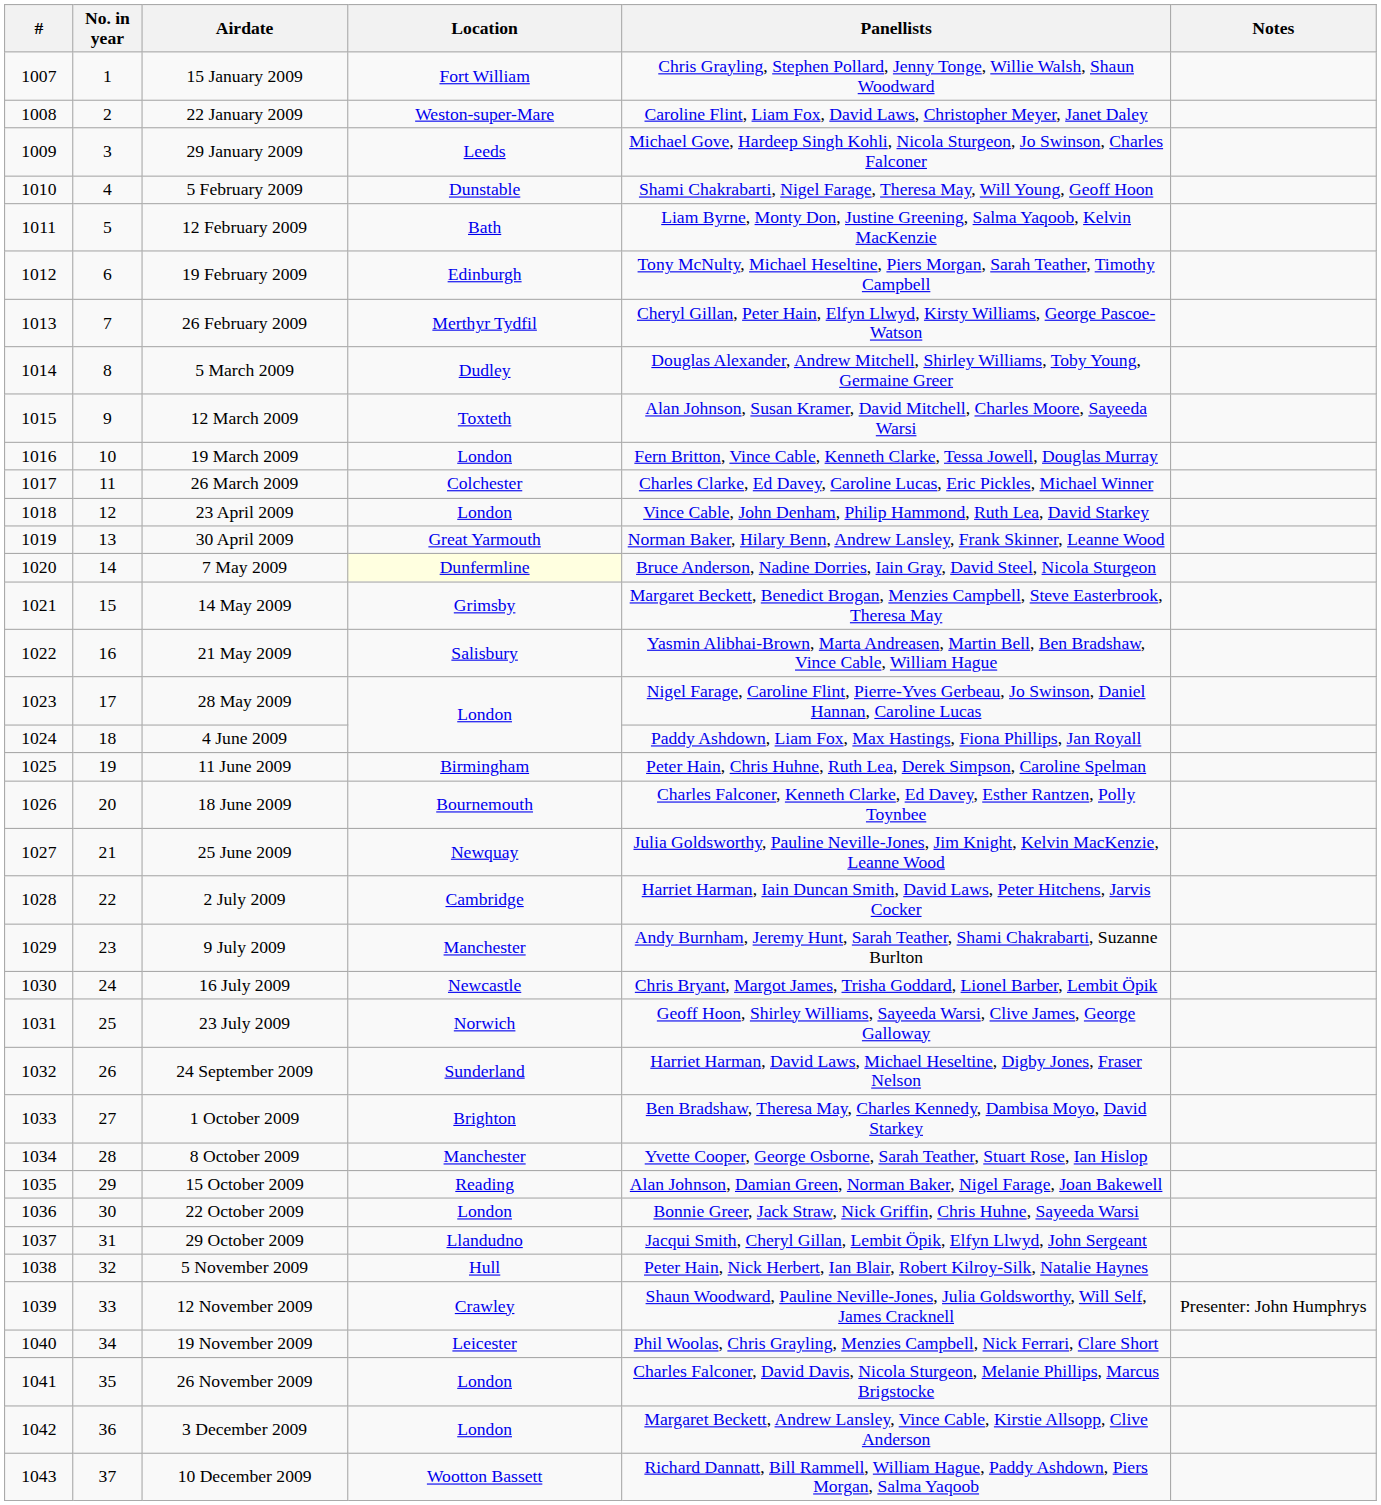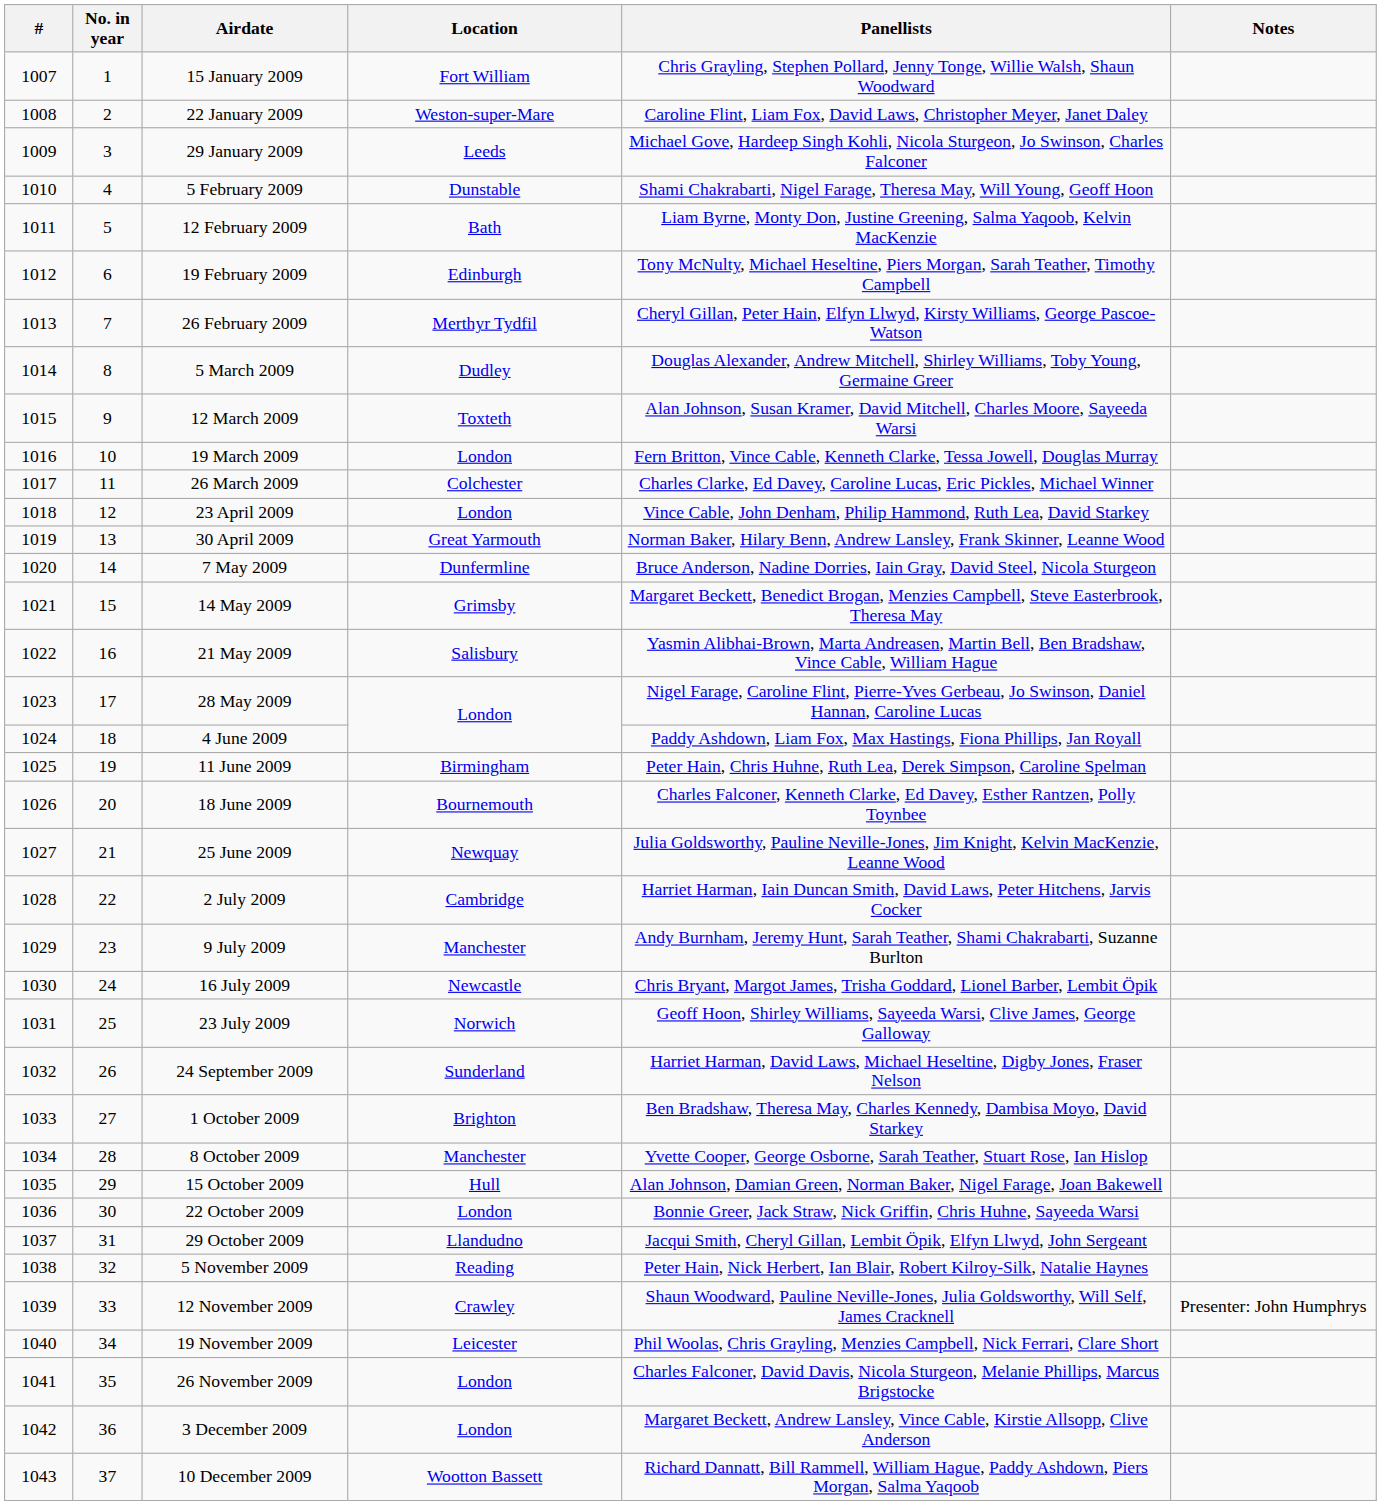7 May 2009 | Location: lightyellow background -> no background
15 October 2009 | Location: Reading -> Hull
5 November 2009 | Location: Hull -> Reading
